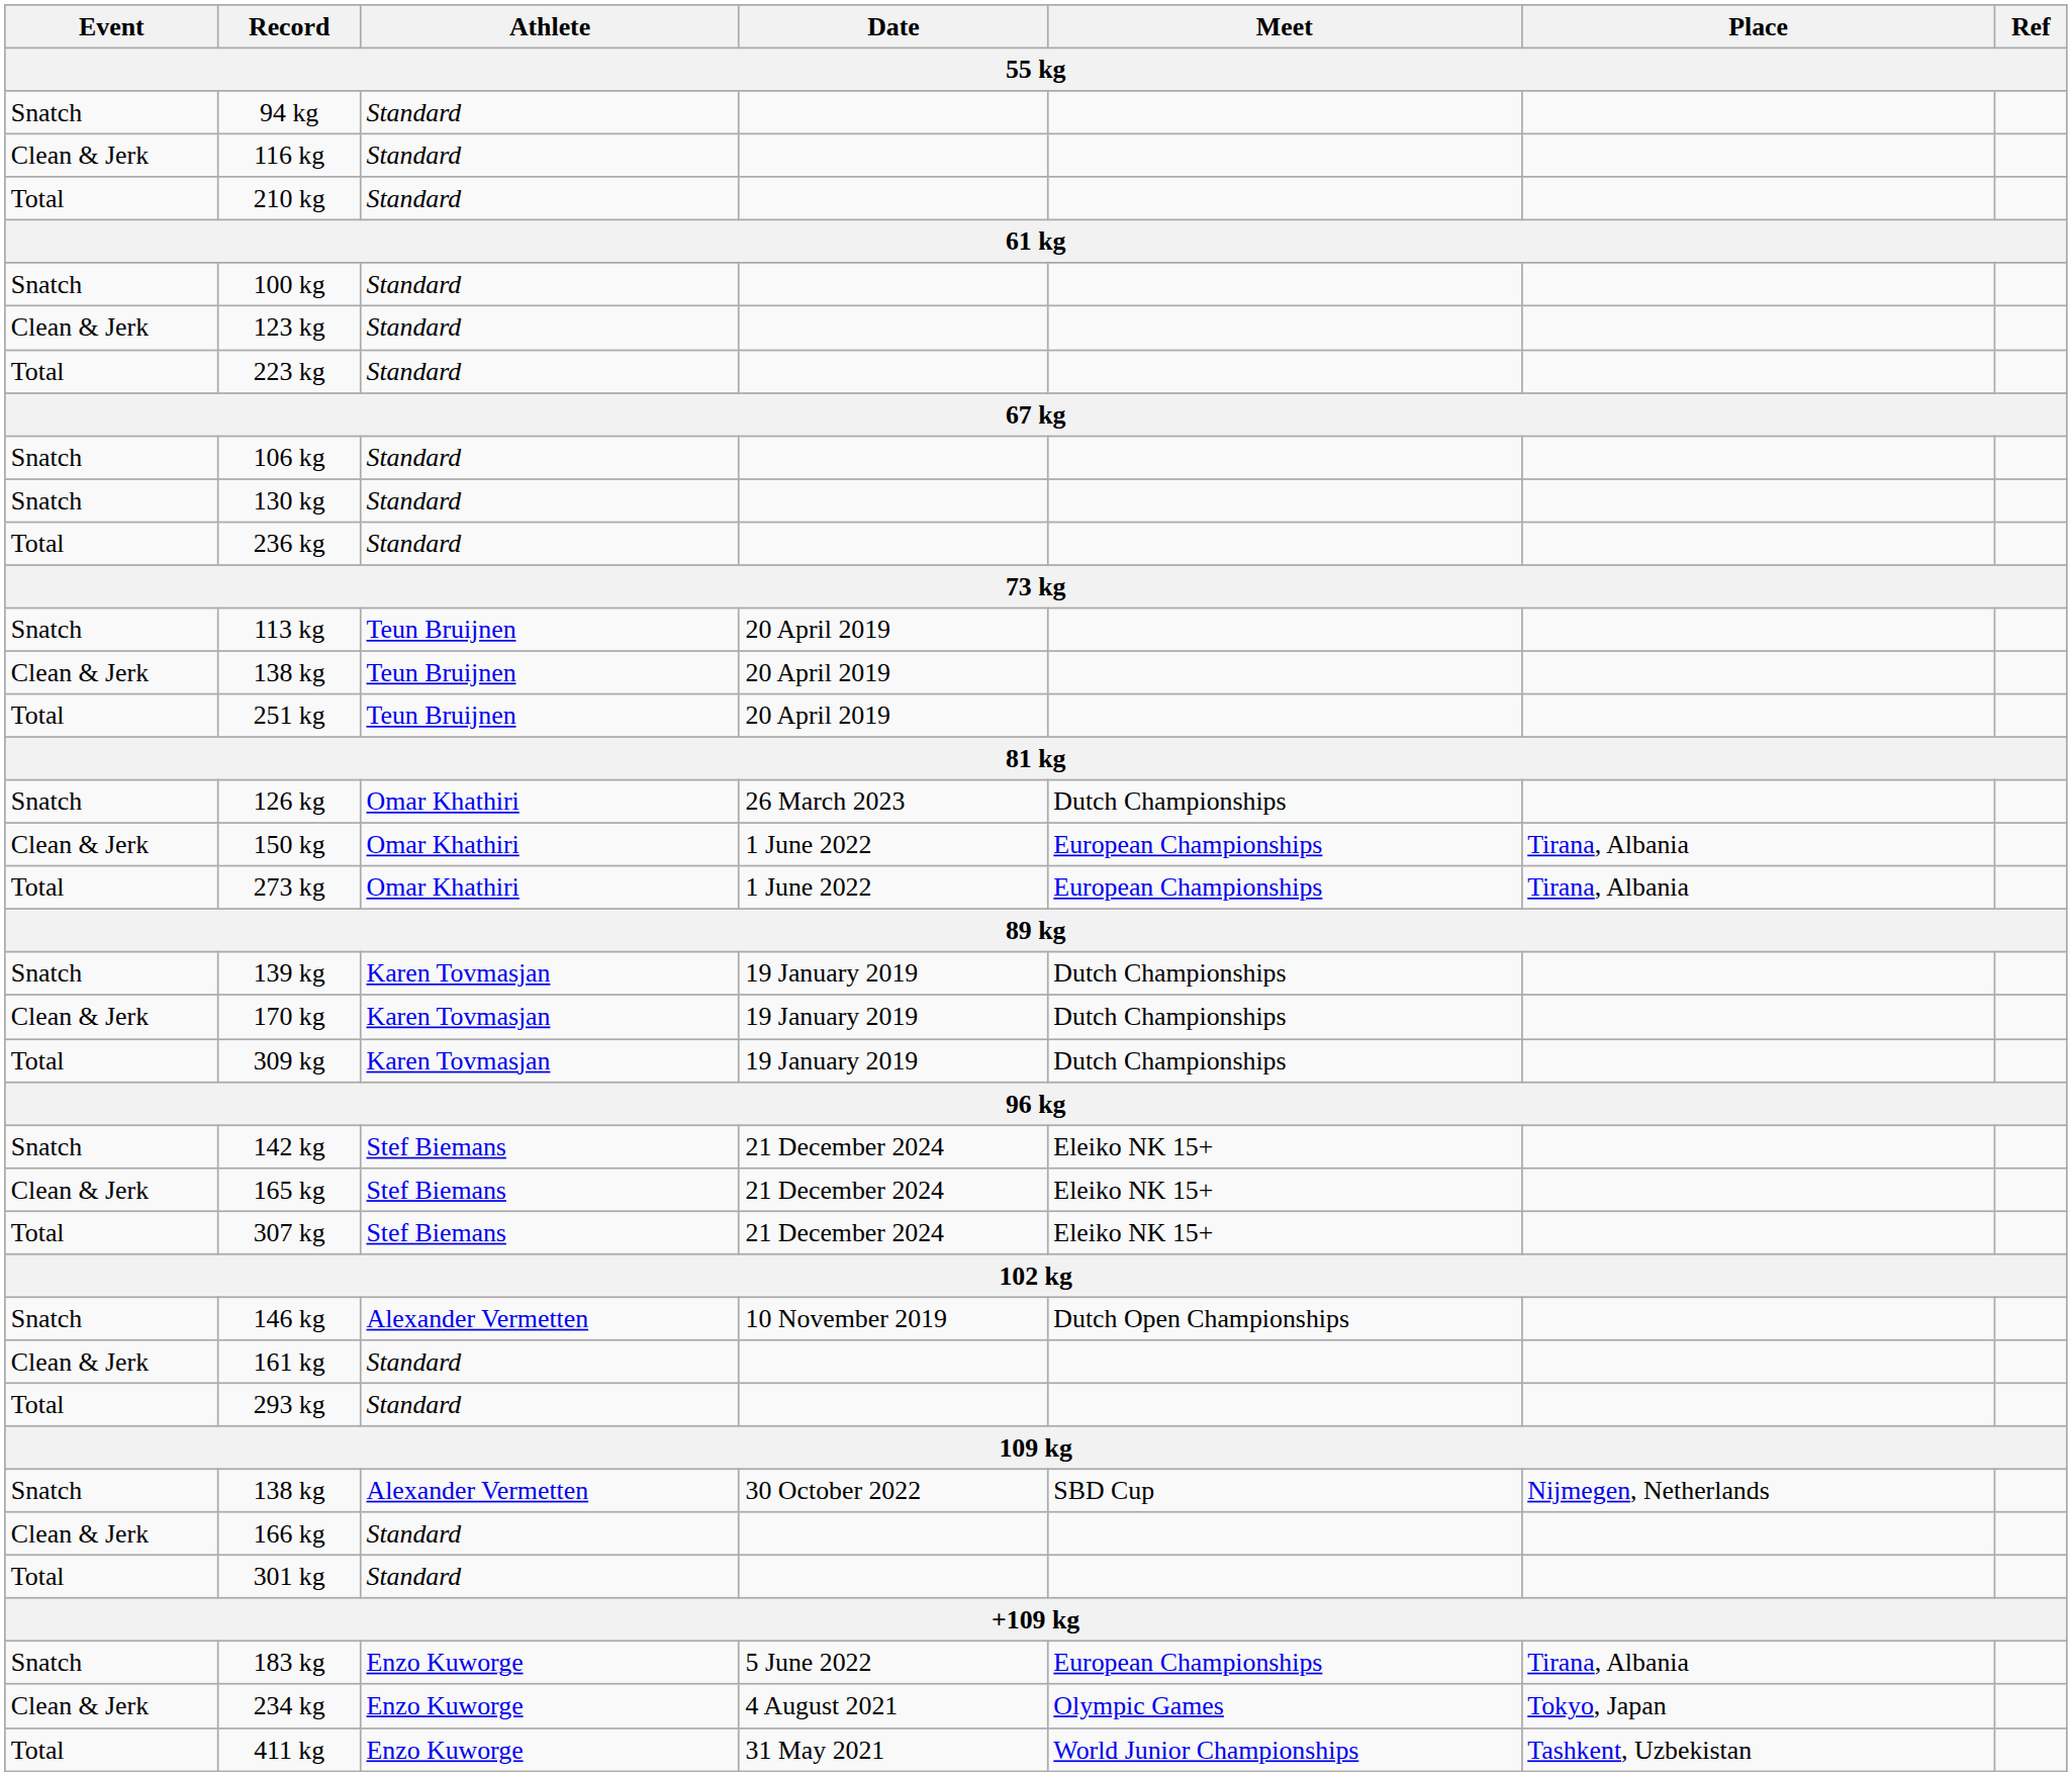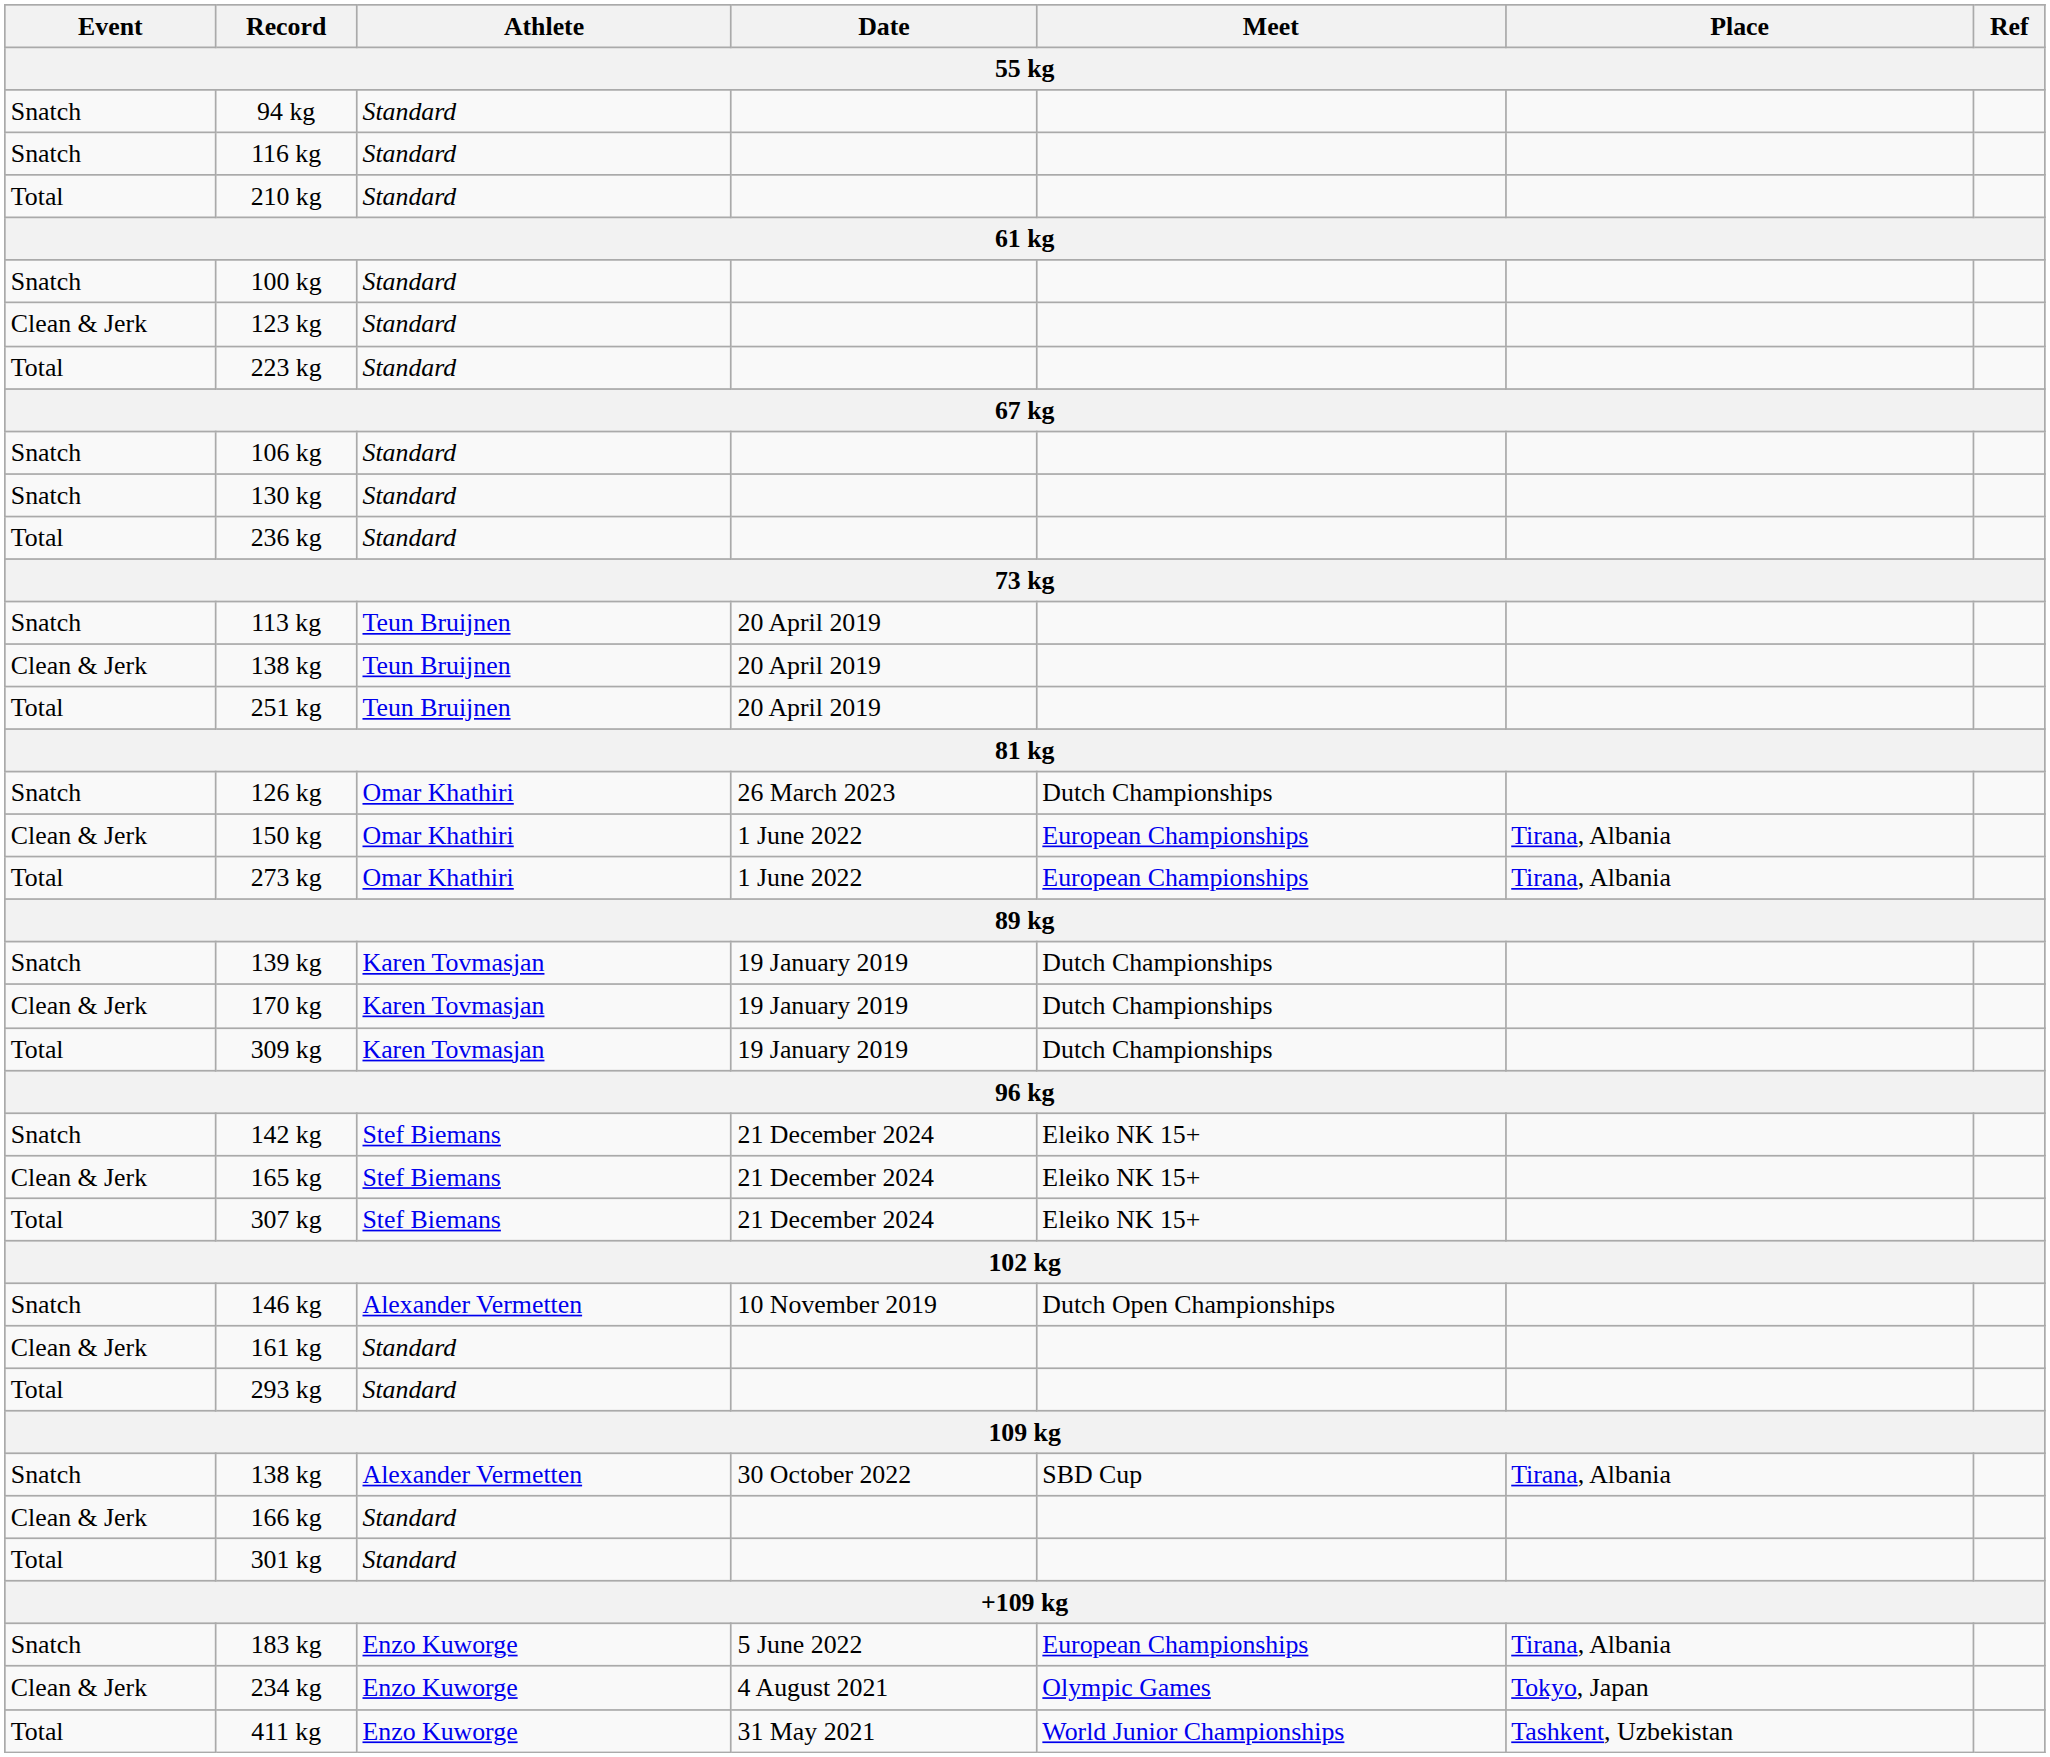116 kg | Event: Clean & Jerk -> Snatch
138 kg / 30 October 2022 | Place: Nijmegen, Netherlands -> Tirana, Albania
